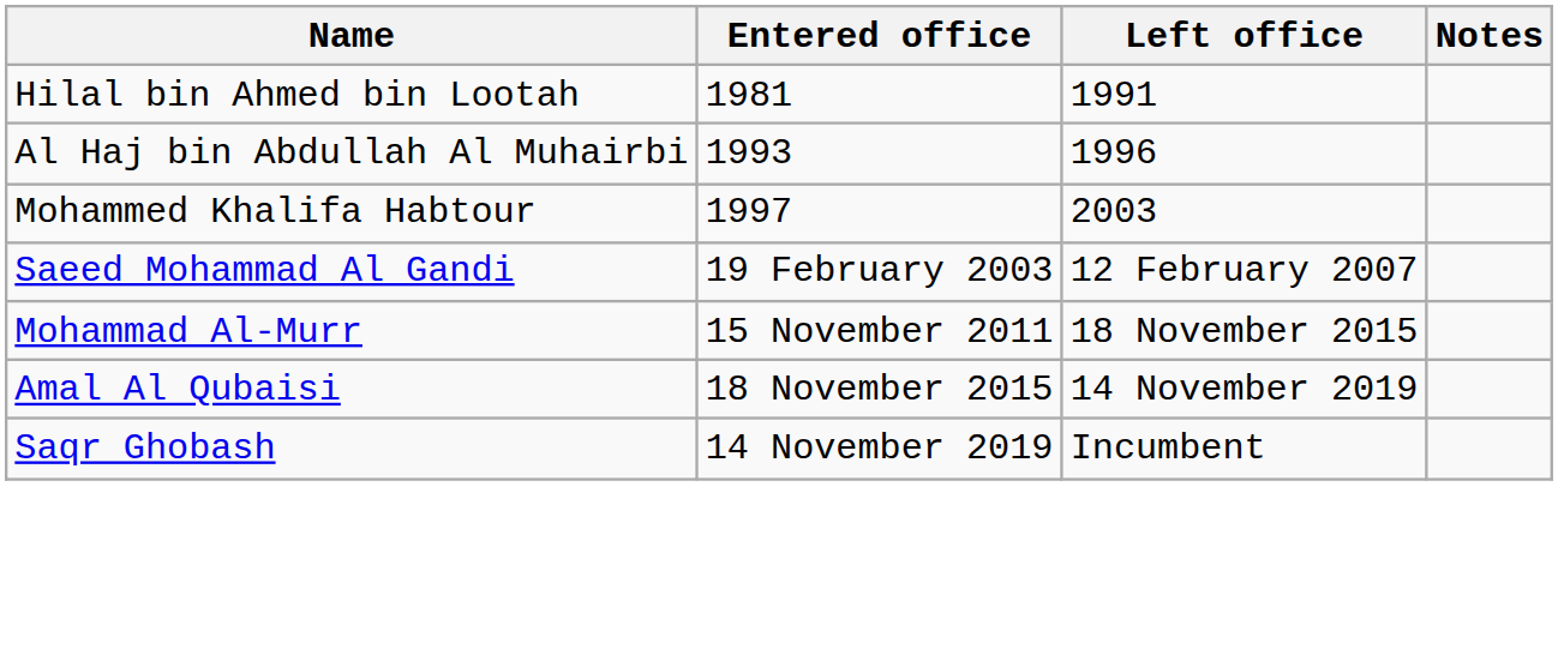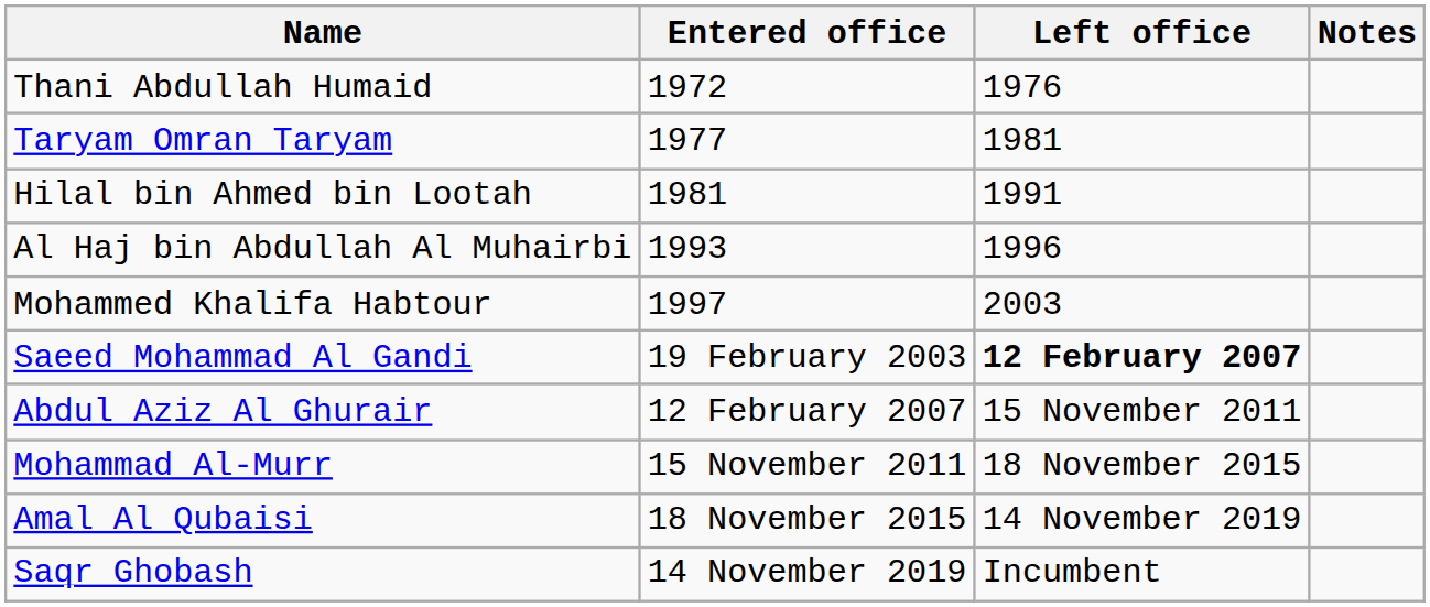+ row: Thani Abdullah Humaid | 1972 | 1976
+ row: Taryam Omran Taryam | 1977 | 1981
Saeed Mohammad Al Gandi | Left office: normal -> bold
+ row: Abdul Aziz Al Ghurair | 12 February 2007 | 15 November 2011
